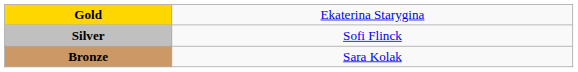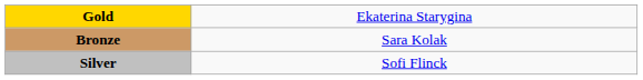rows swapped: Silver <-> Bronze
